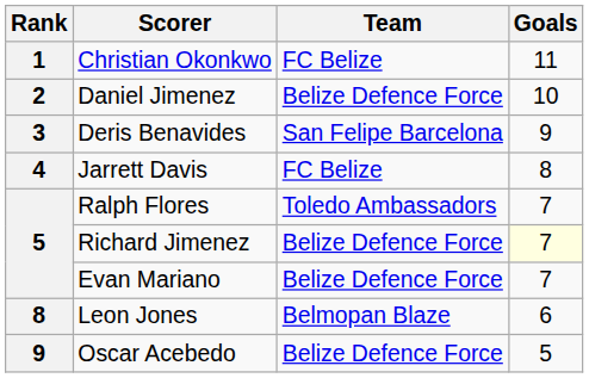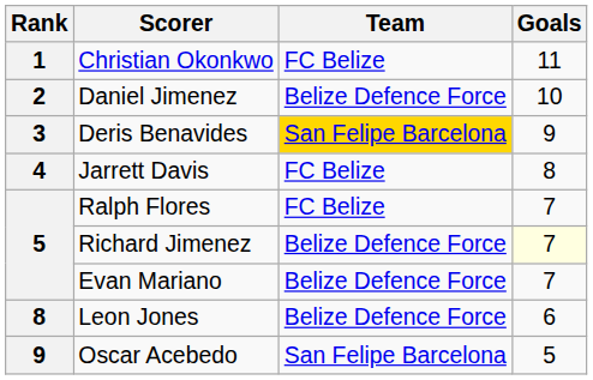Deris Benavides | Team: no background -> gold background
Ralph Flores | Team: Toledo Ambassadors -> FC Belize
Leon Jones | Team: Belmopan Blaze -> Belize Defence Force
Oscar Acebedo | Team: Belize Defence Force -> San Felipe Barcelona
